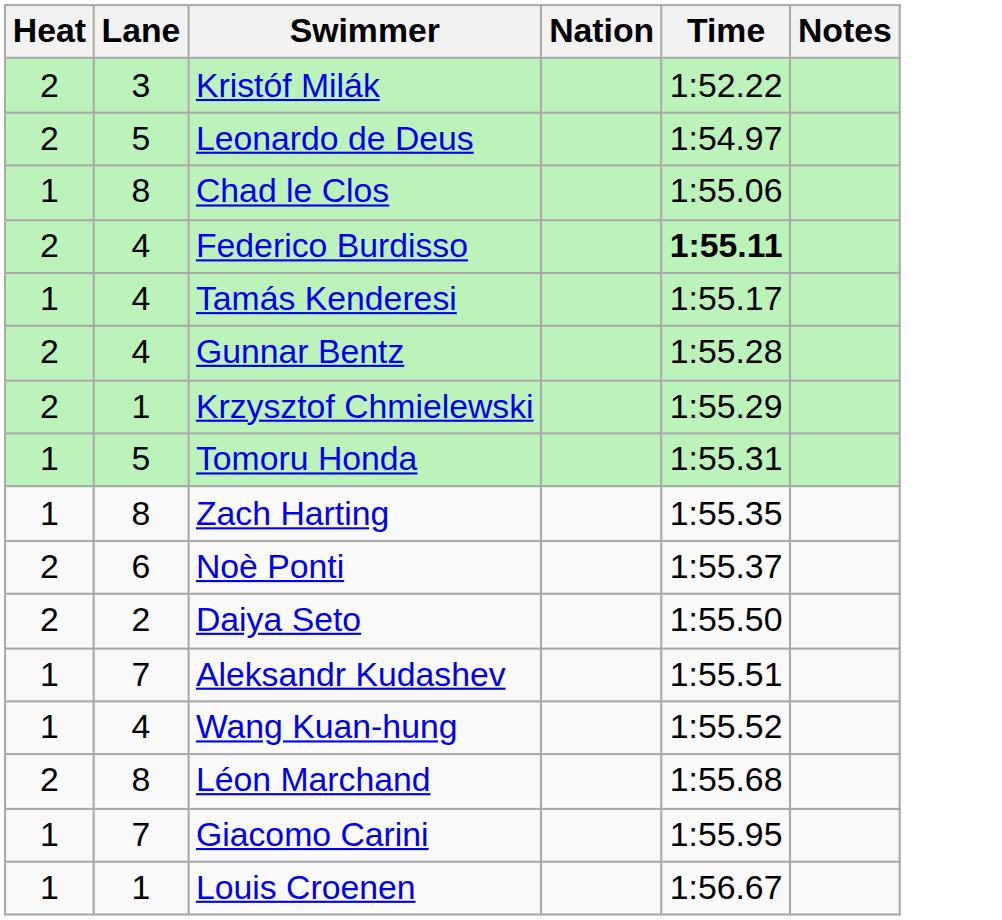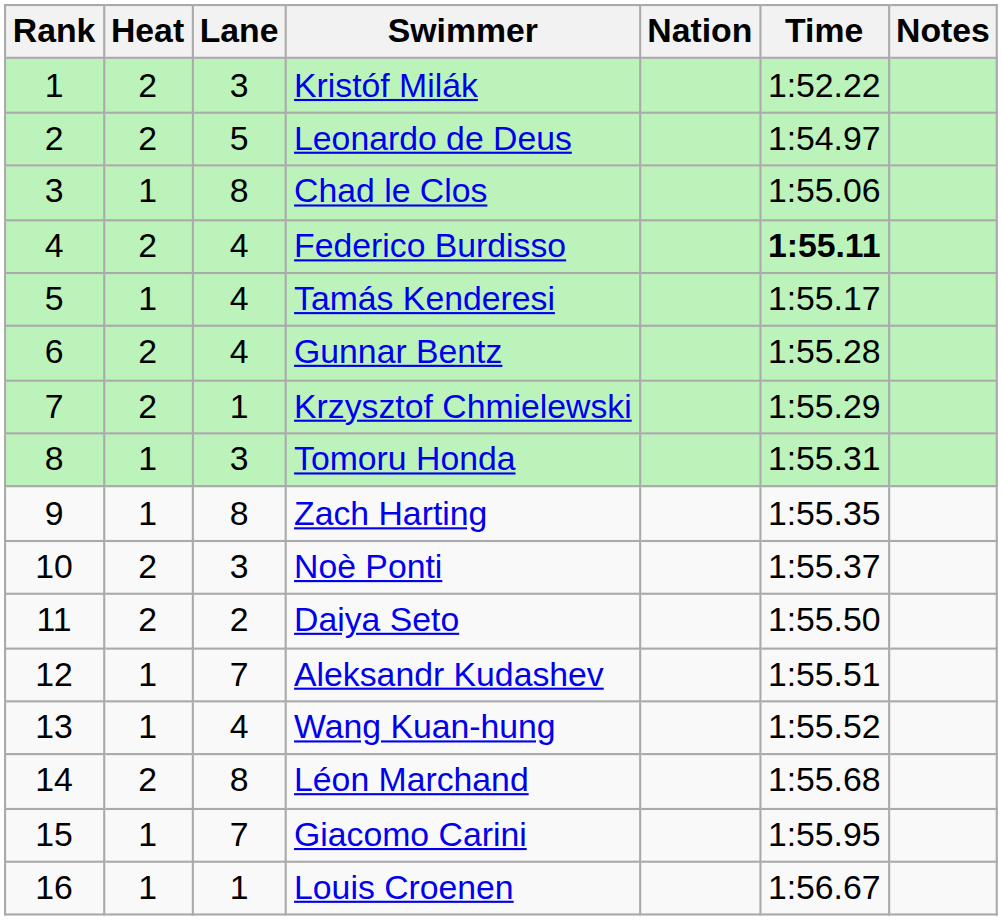+ column: Rank | 1 | 2 | 3 | 4 | 5 | 6 | 7 | 8 | 9 | 10 | 11 | 12 | 13 | 14 | 15 | 16
Tomoru Honda | Lane: 5 -> 3
Noè Ponti | Lane: 6 -> 3
